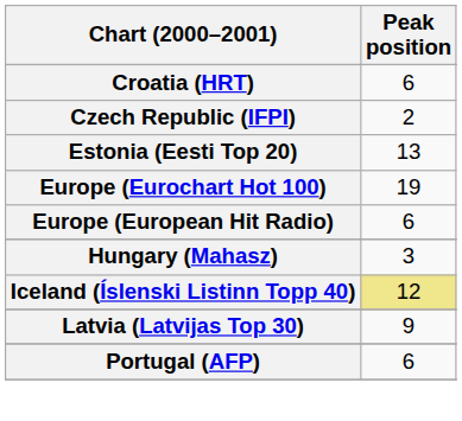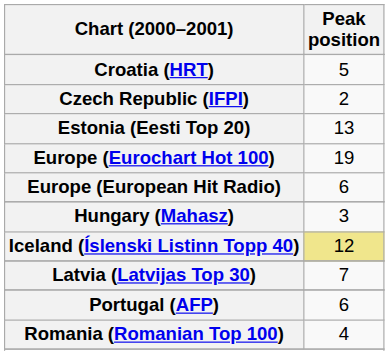Croatia (HRT) | Peak position: 6 -> 5
Latvia (Latvijas Top 30) | Peak position: 9 -> 7
+ row: Romania (Romanian Top 100) | 4
